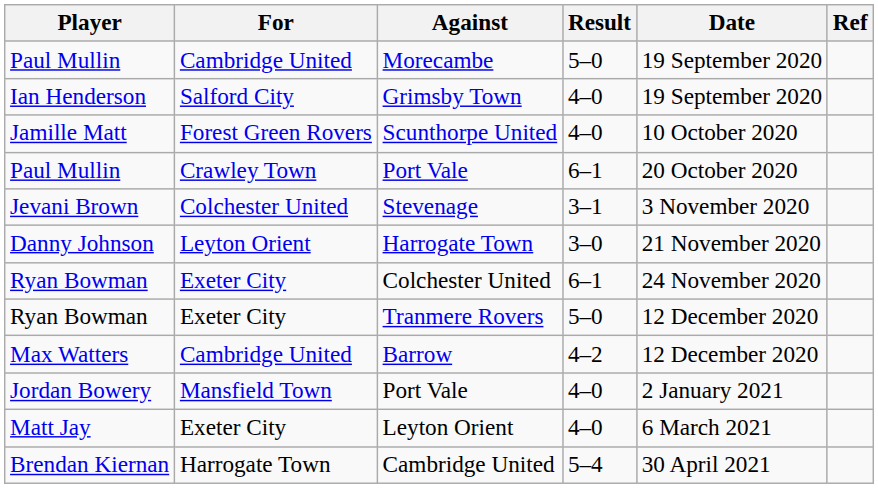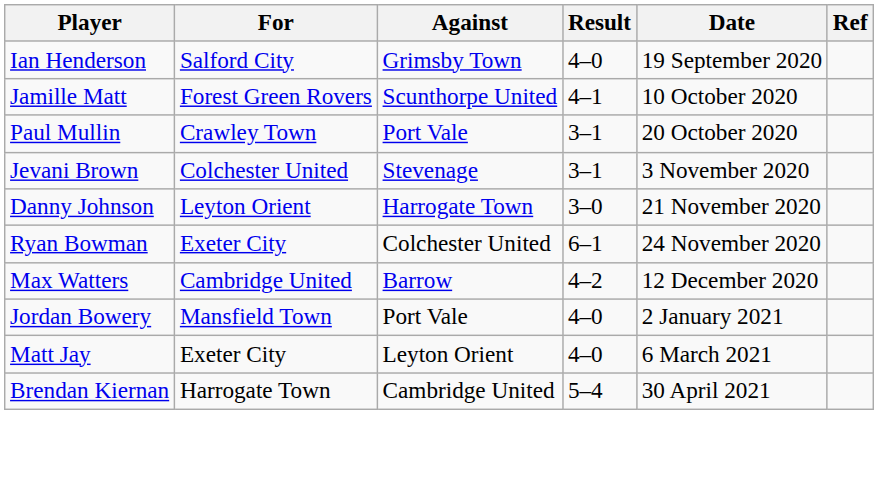- row: Paul Mullin | Cambridge United | Morecambe | 5–0 | 19 September 2020
Scunthorpe United | Result: 4–0 -> 4–1
Paul Mullin / Port Vale | Result: 6–1 -> 3–1
- row: Ryan Bowman | Exeter City | Tranmere Rovers | 5–0 | 12 December 2020
